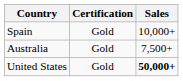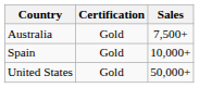rows swapped: Australia <-> Spain
United States | Sales: bold -> normal
